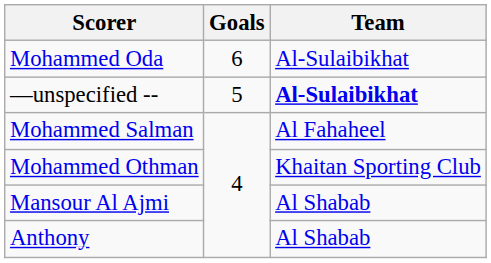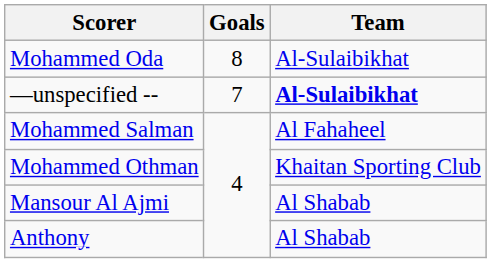Mohammed Oda | Goals: 6 -> 8
—unspecified -- | Goals: 5 -> 7
